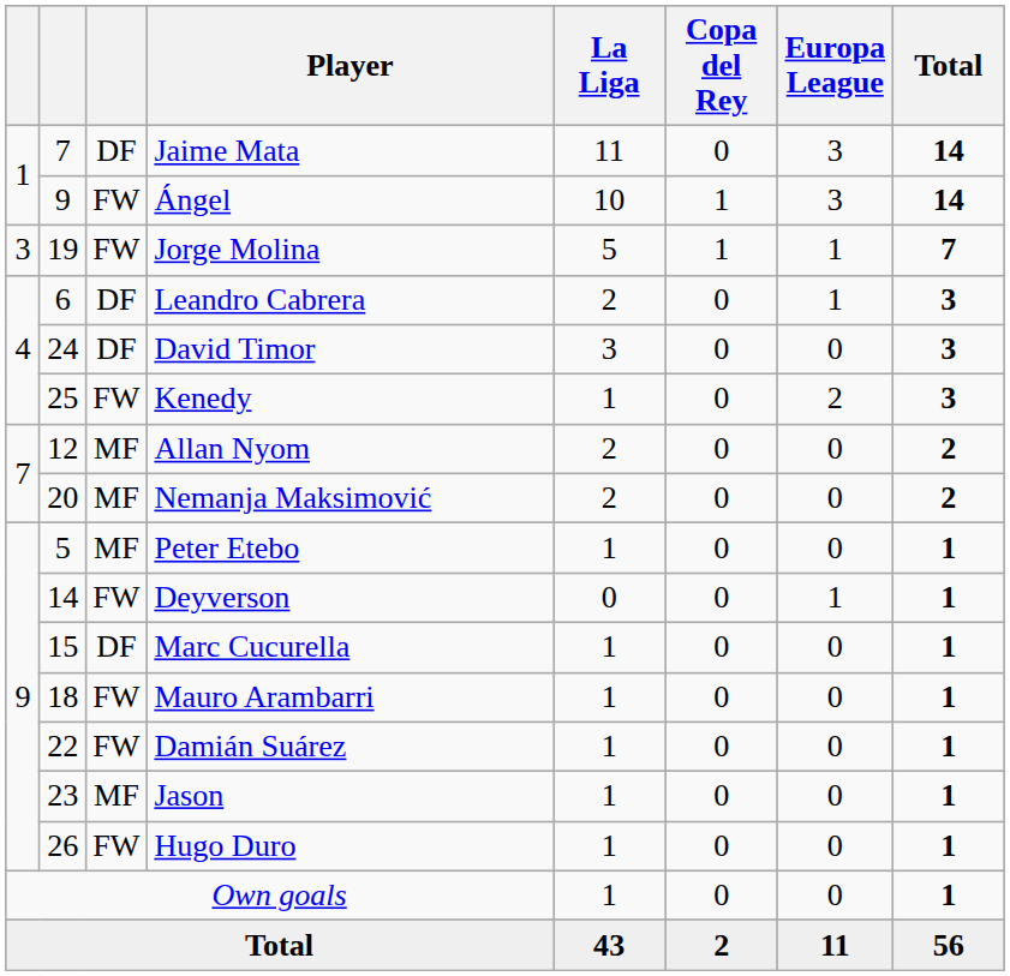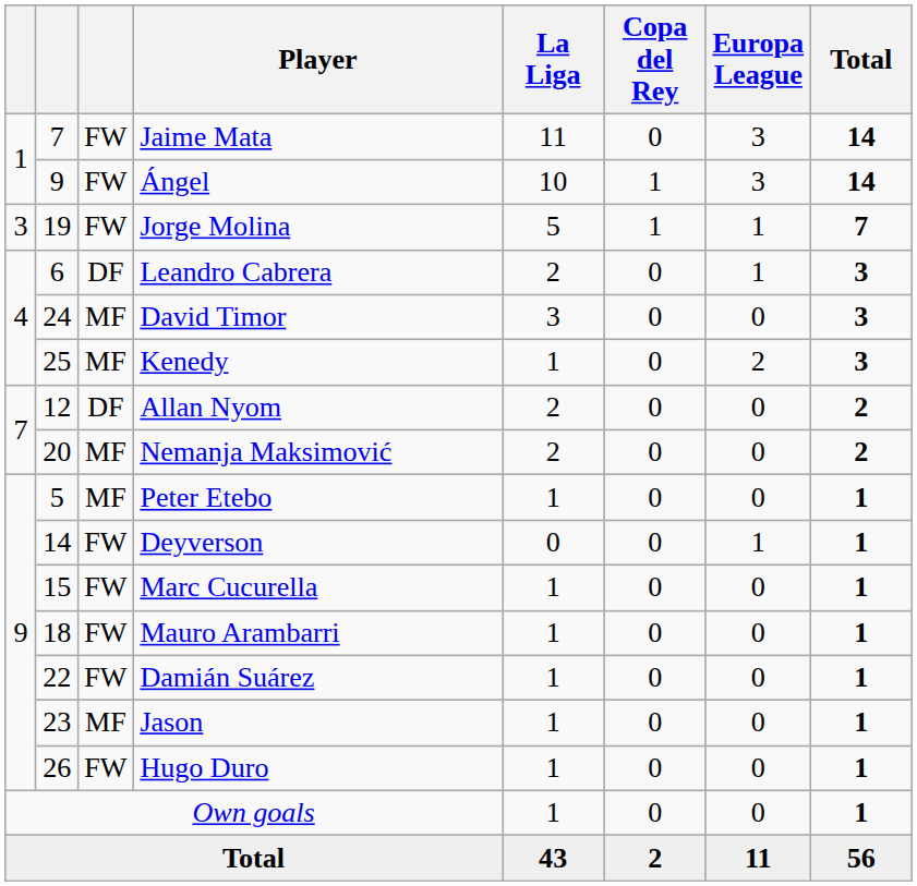Jaime Mata | column 3: DF -> FW
David Timor | column 3: DF -> MF
Kenedy | column 3: FW -> MF
Allan Nyom | column 3: MF -> DF
Marc Cucurella | column 3: DF -> FW
